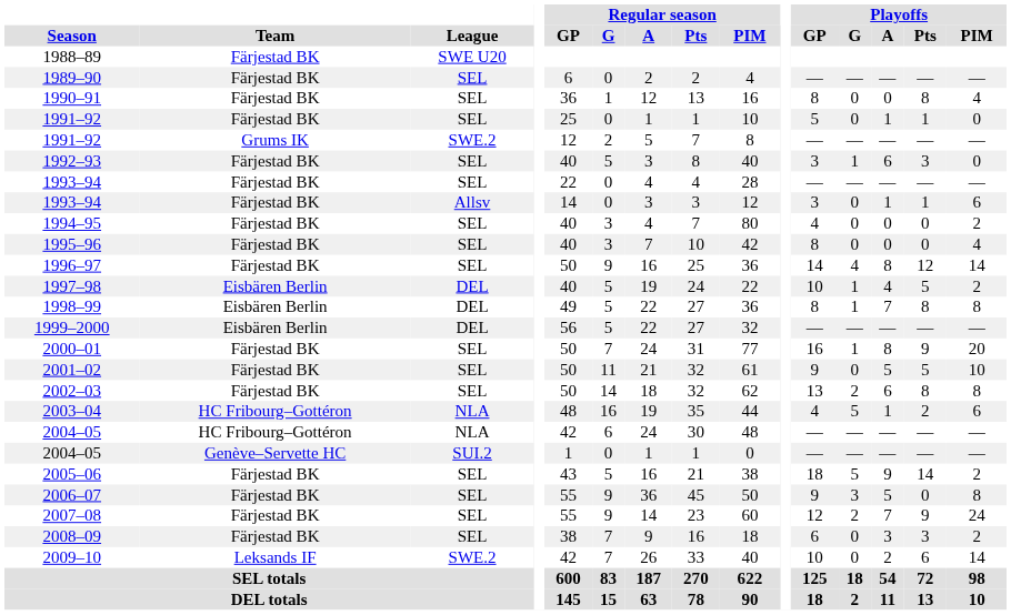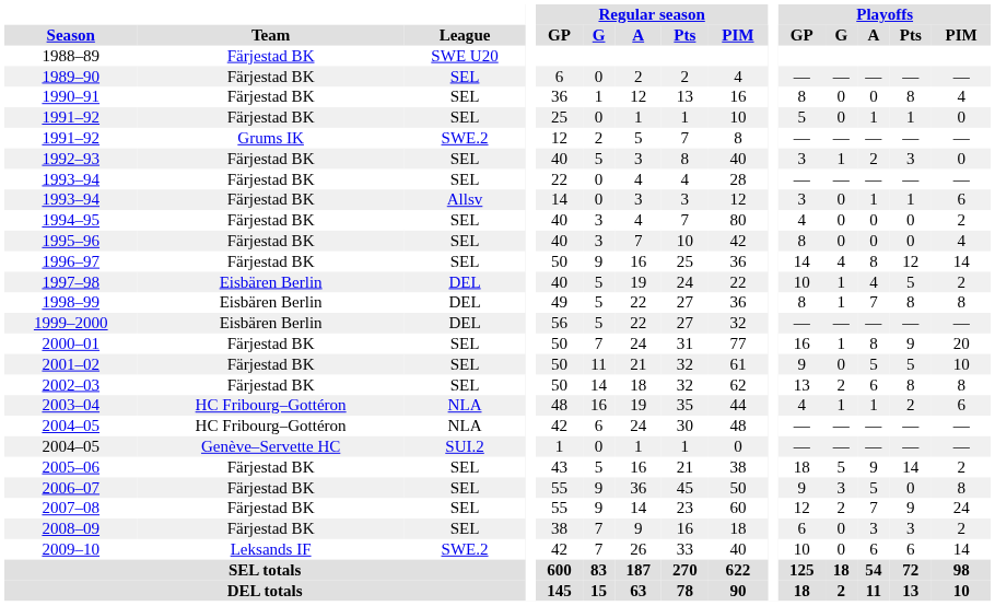1992–93 | Playoffs / A: 6 -> 2
2003–04 | Playoffs / G: 5 -> 1
2009–10 | Playoffs / A: 2 -> 6
